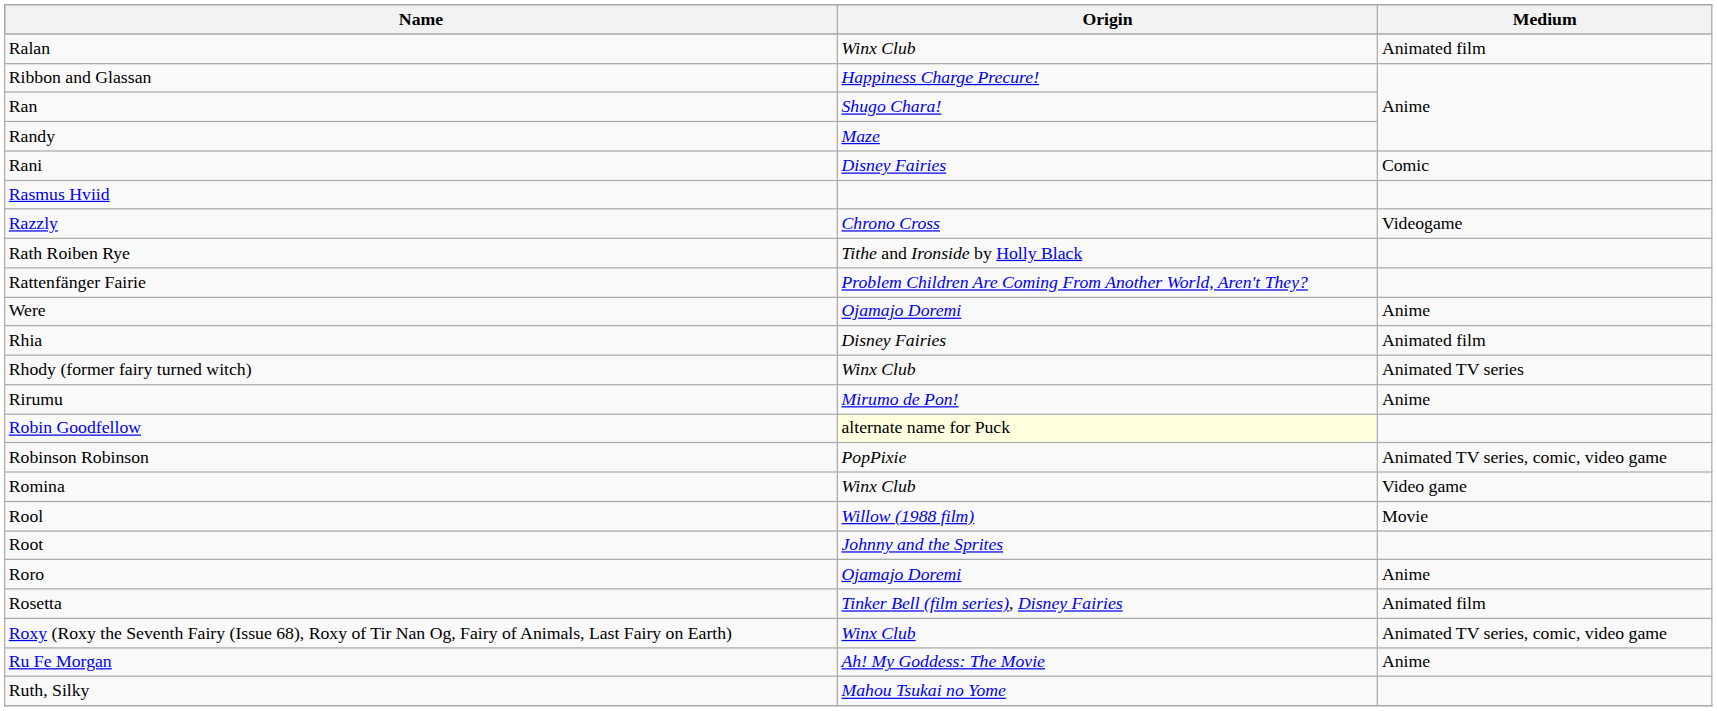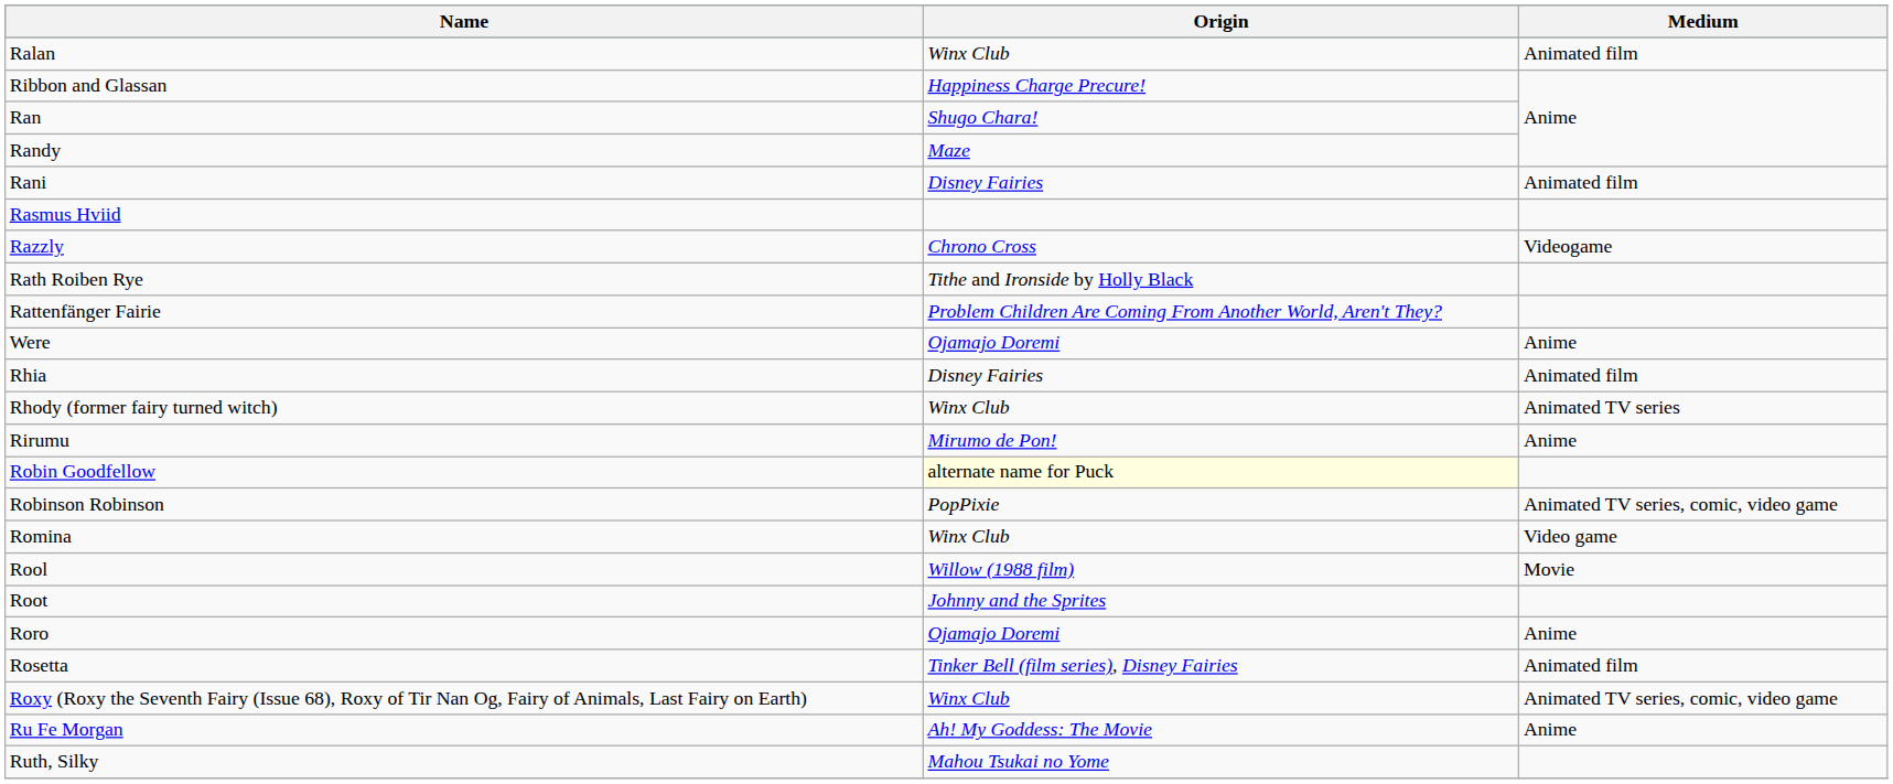Rani | Medium: Comic -> Animated film
